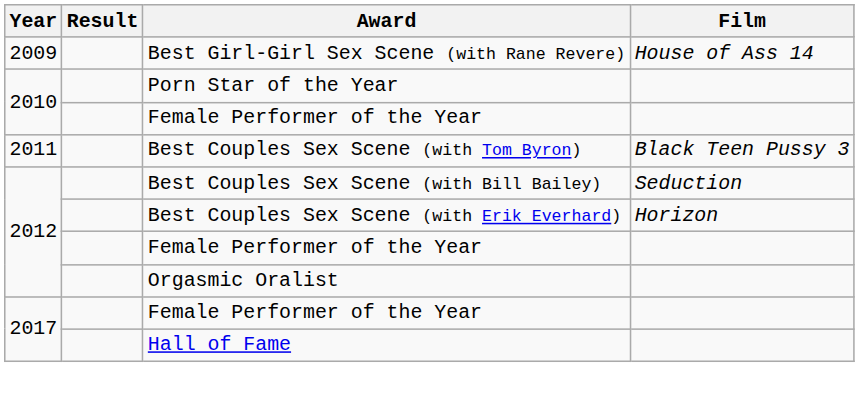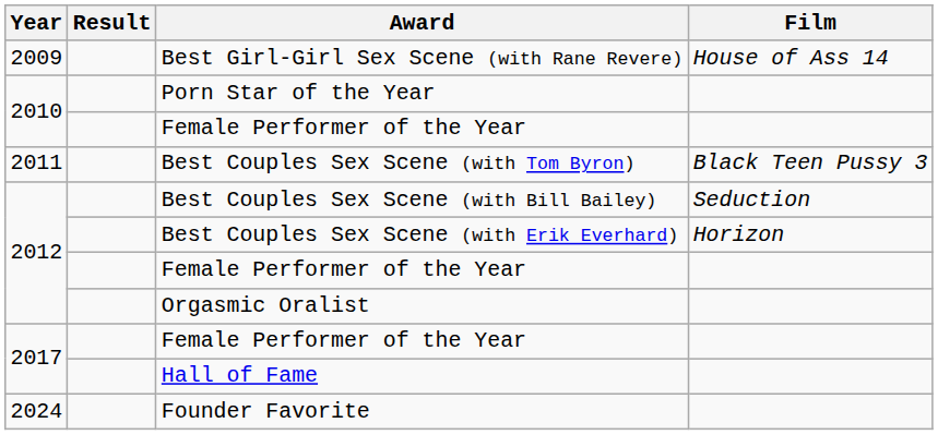+ row: 2024 | Founder Favorite
